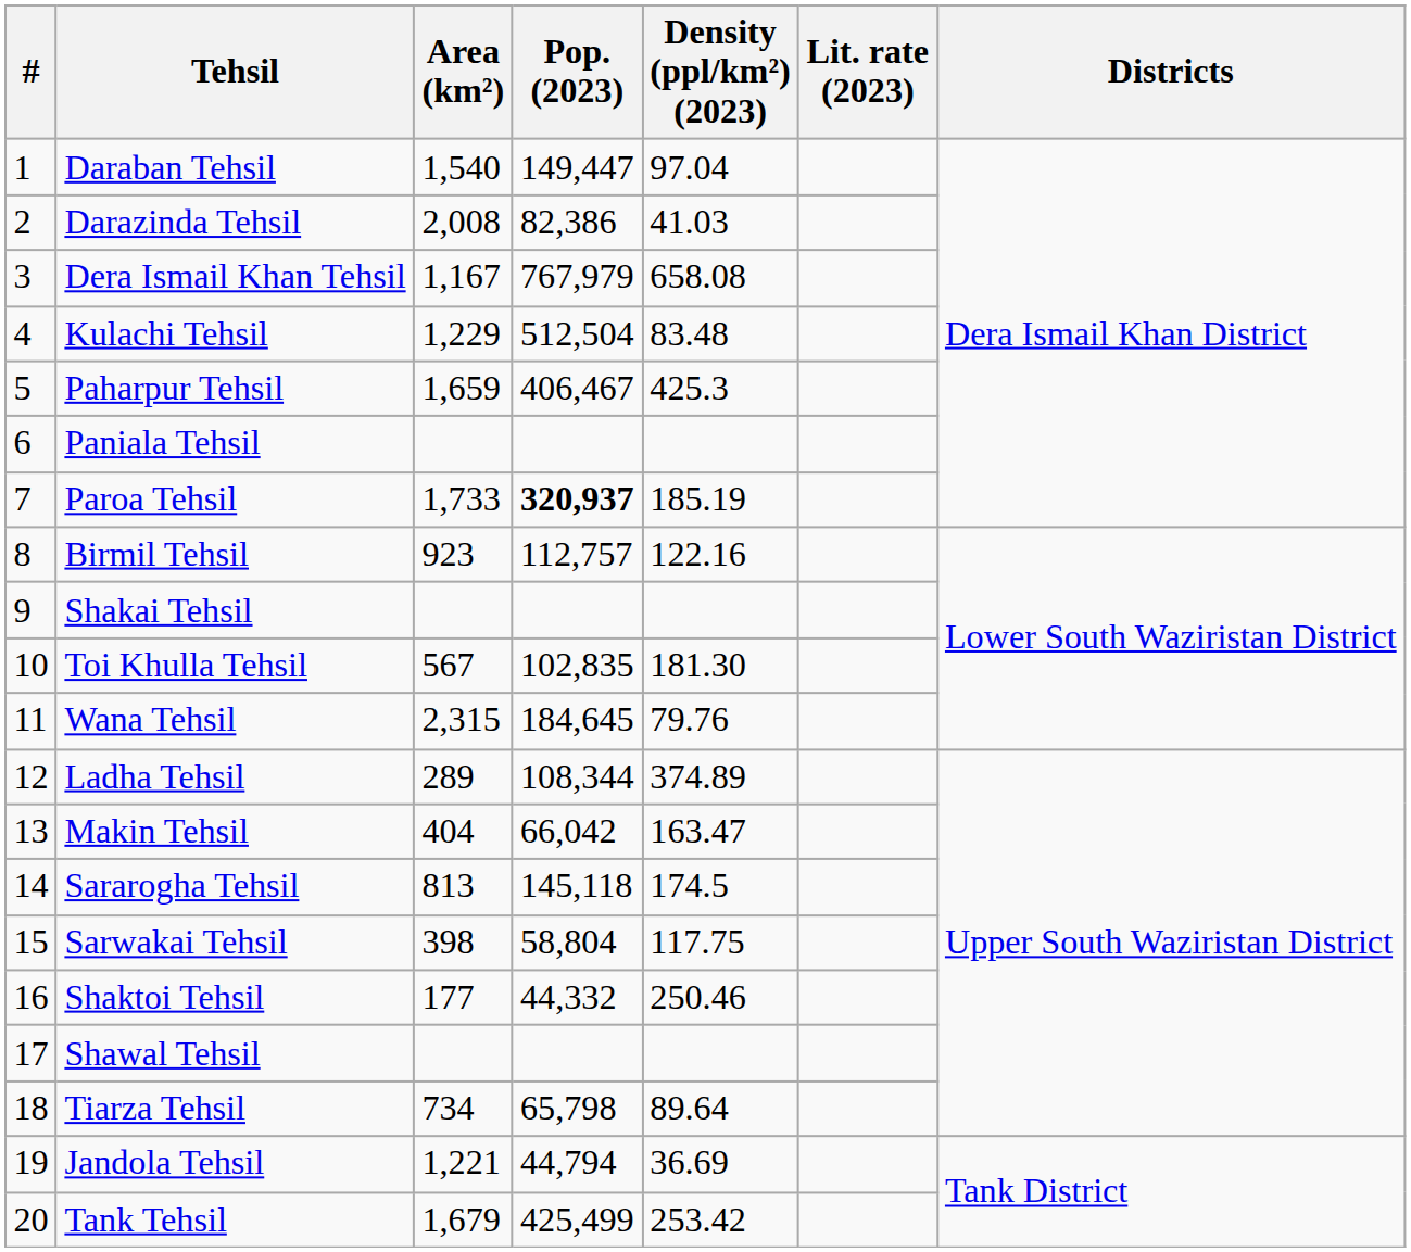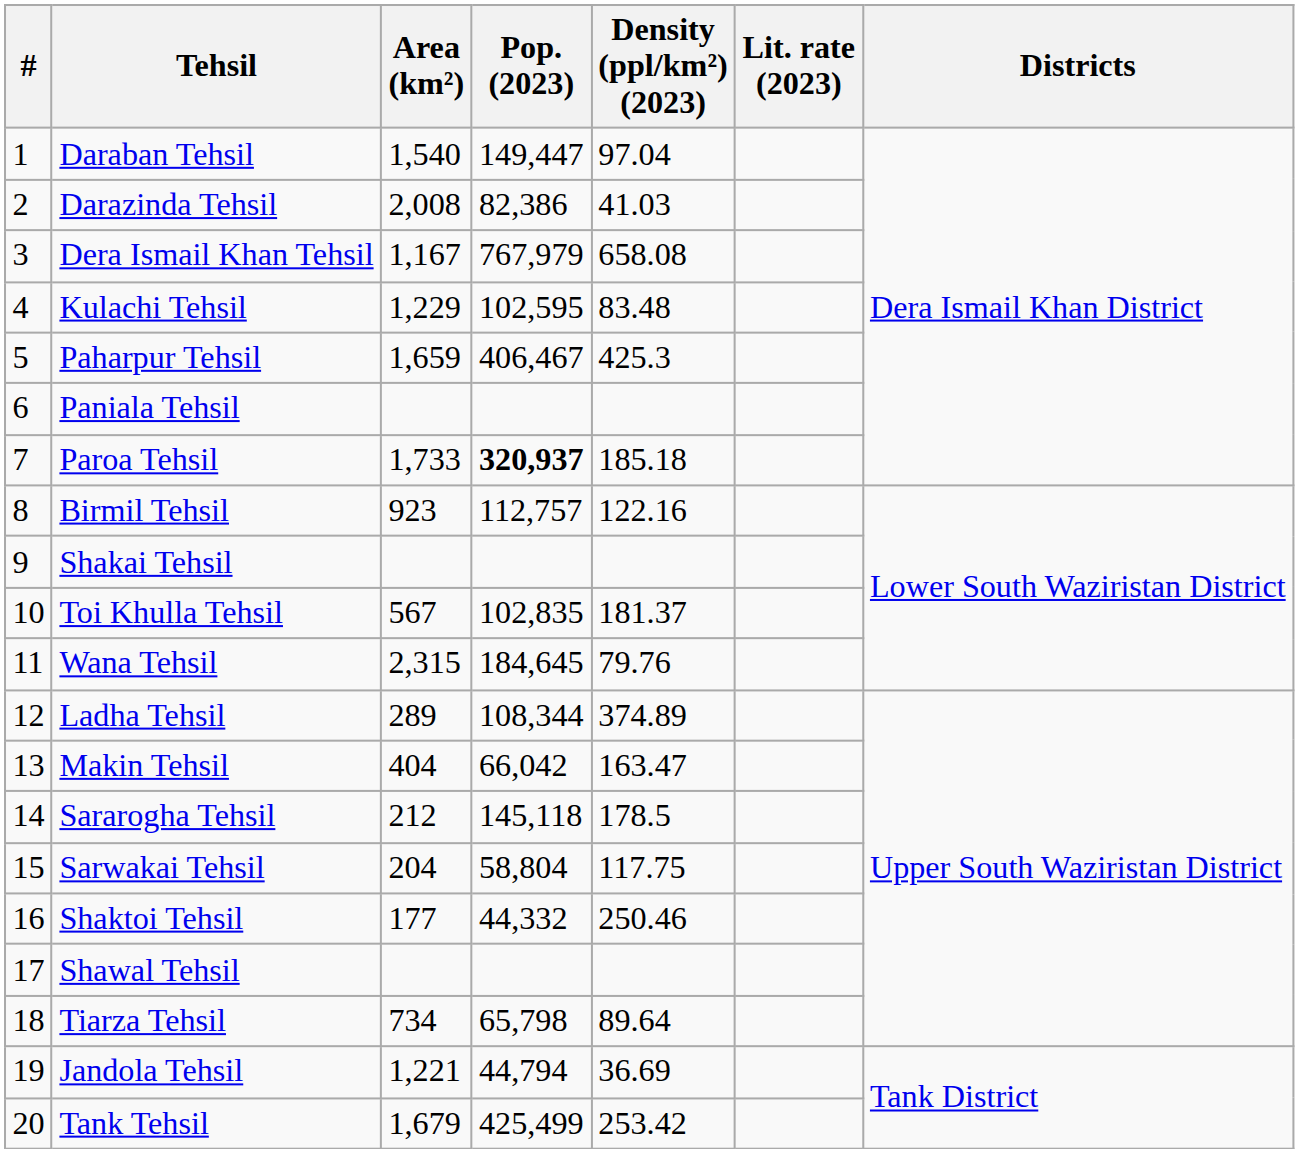Kulachi Tehsil | Pop. (2023): 512,504 -> 102,595
Paroa Tehsil | Density (ppl/km²) (2023): 185.19 -> 185.18
Toi Khulla Tehsil | Density (ppl/km²) (2023): 181.30 -> 181.37
Sararogha Tehsil | Area (km²): 813 -> 212
Sararogha Tehsil | Density (ppl/km²) (2023): 174.5 -> 178.5
Sarwakai Tehsil | Area (km²): 398 -> 204
